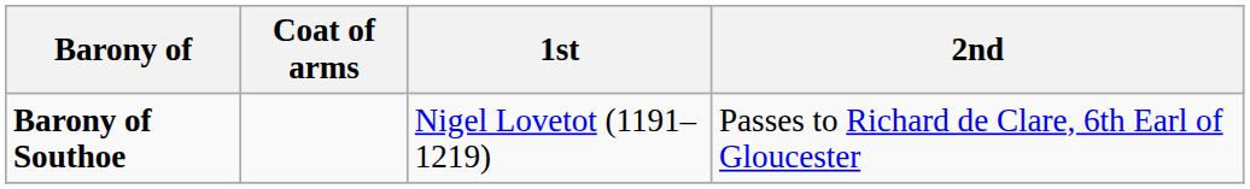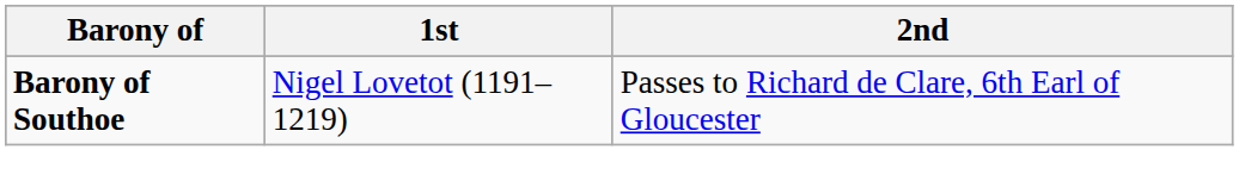- column: Coat of arms
